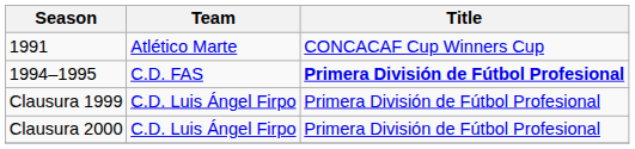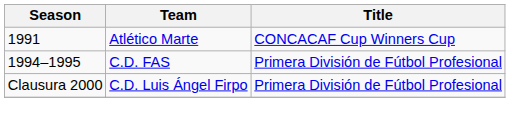1994–1995 | Title: bold -> normal
- row: Clausura 1999 | C.D. Luis Ángel Firpo | Primera División de Fútbol Profesional
